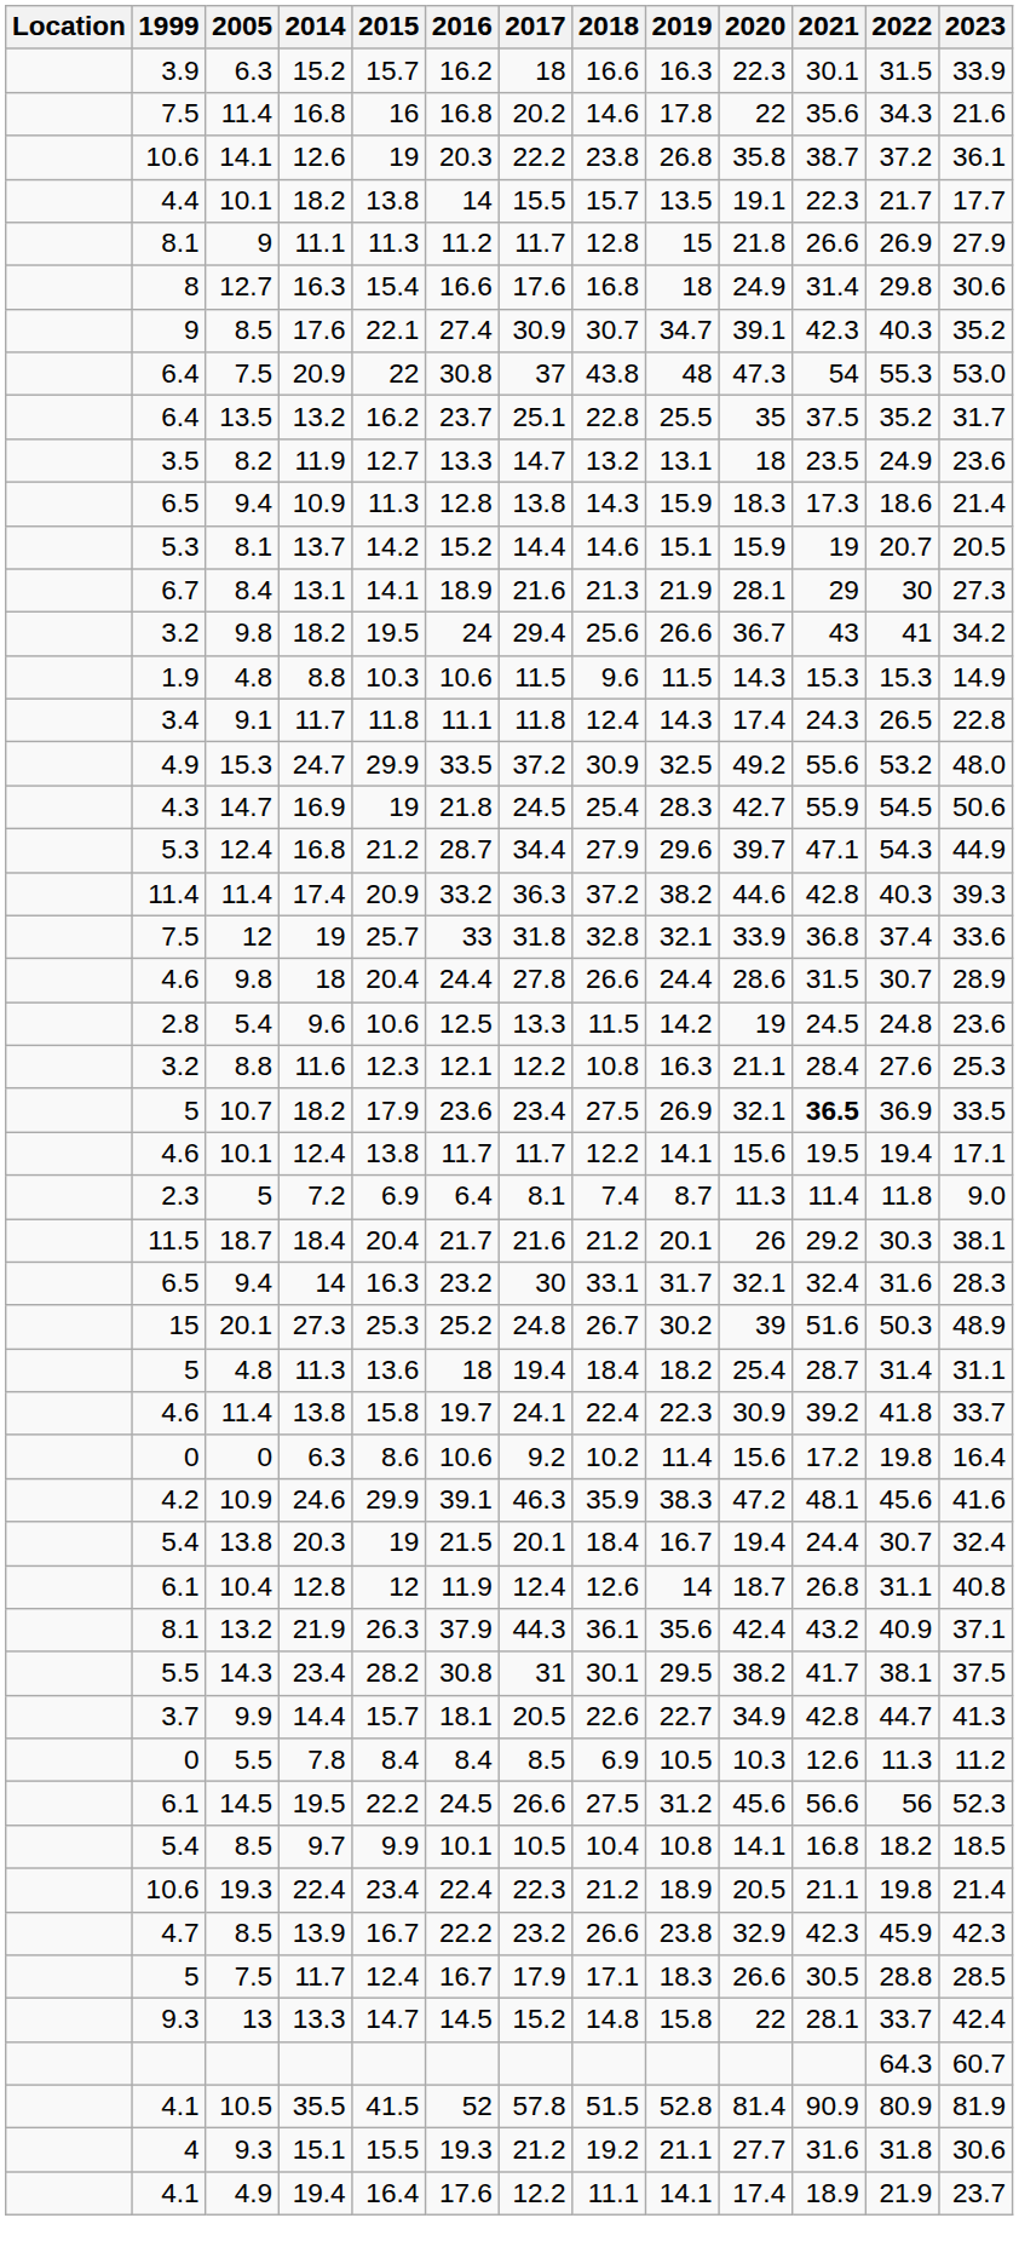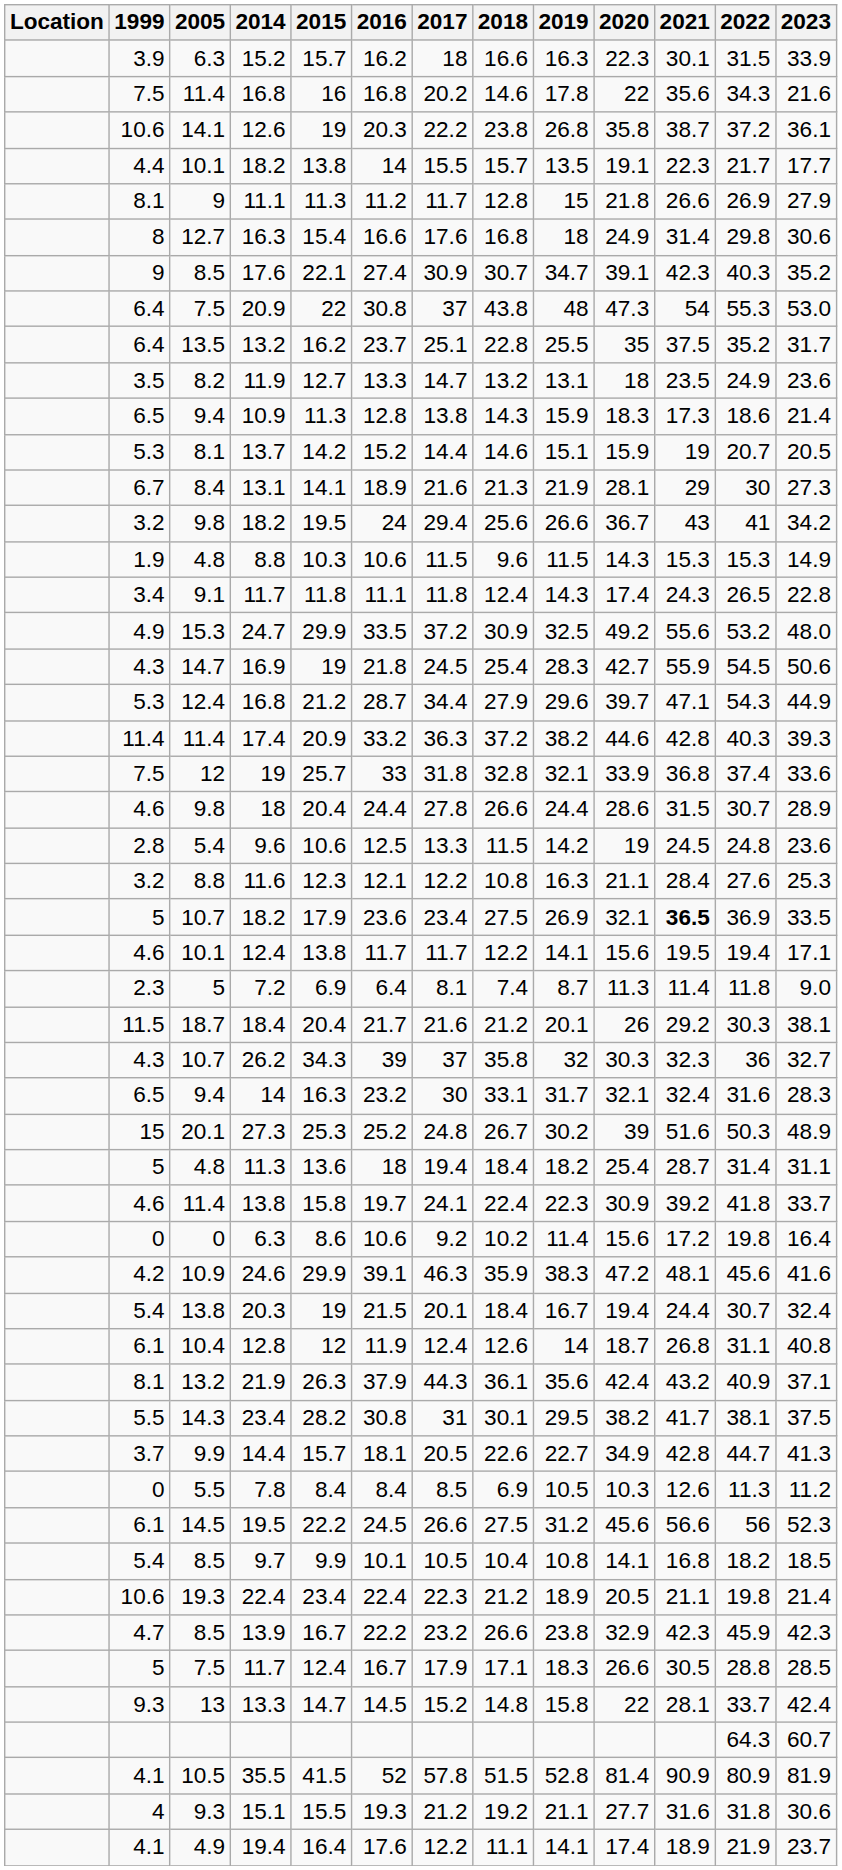+ row: 4.3 | 10.7 | 26.2 | 34.3 | 39 | 37 | 35.8 | 32 | 30.3 | 32.3 | 36 | 32.7
